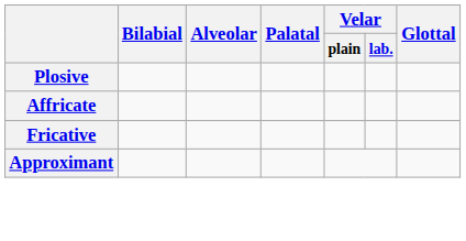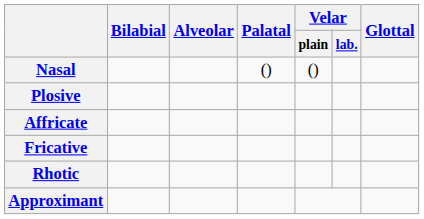+ row: Nasal | () | ()
+ row: Rhotic
